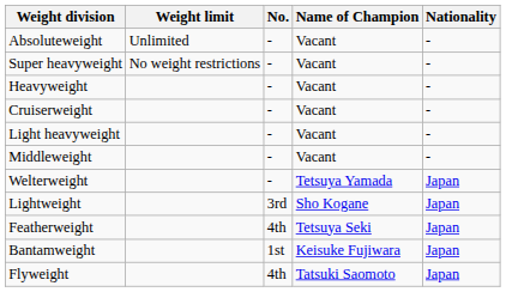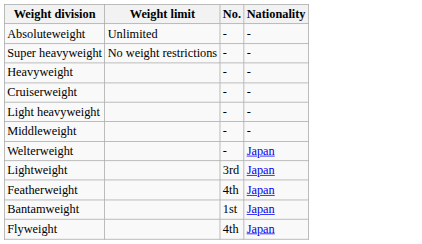- column: Name of Champion | Vacant | Vacant | Vacant | Vacant | Vacant | Vacant | Tetsuya Yamada | Sho Kogane | Tetsuya Seki | Keisuke Fujiwara | Tatsuki Saomoto
